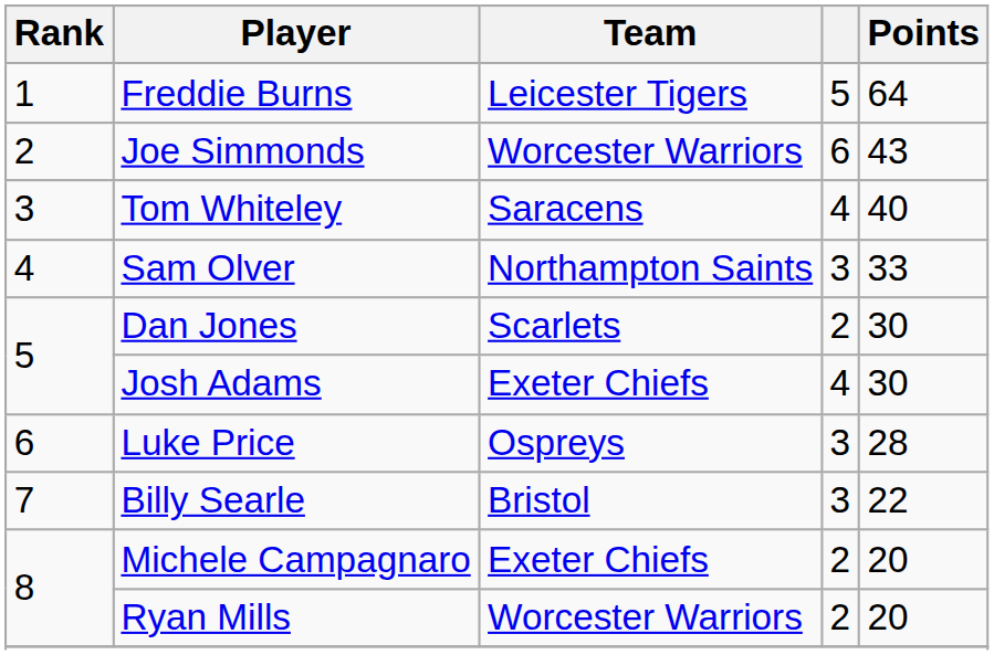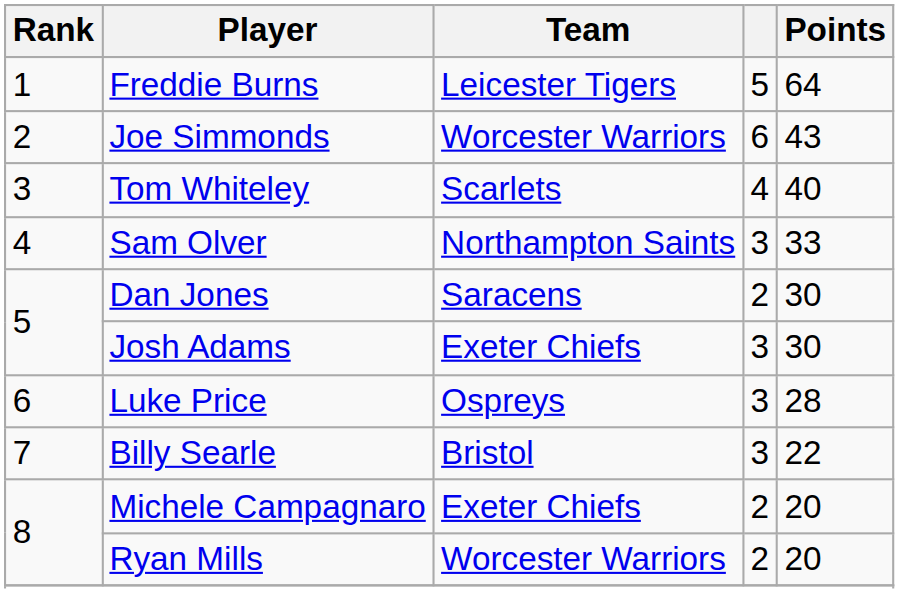Tom Whiteley | Team: Saracens -> Scarlets
Dan Jones | Team: Scarlets -> Saracens
Josh Adams | column 4: 4 -> 3
